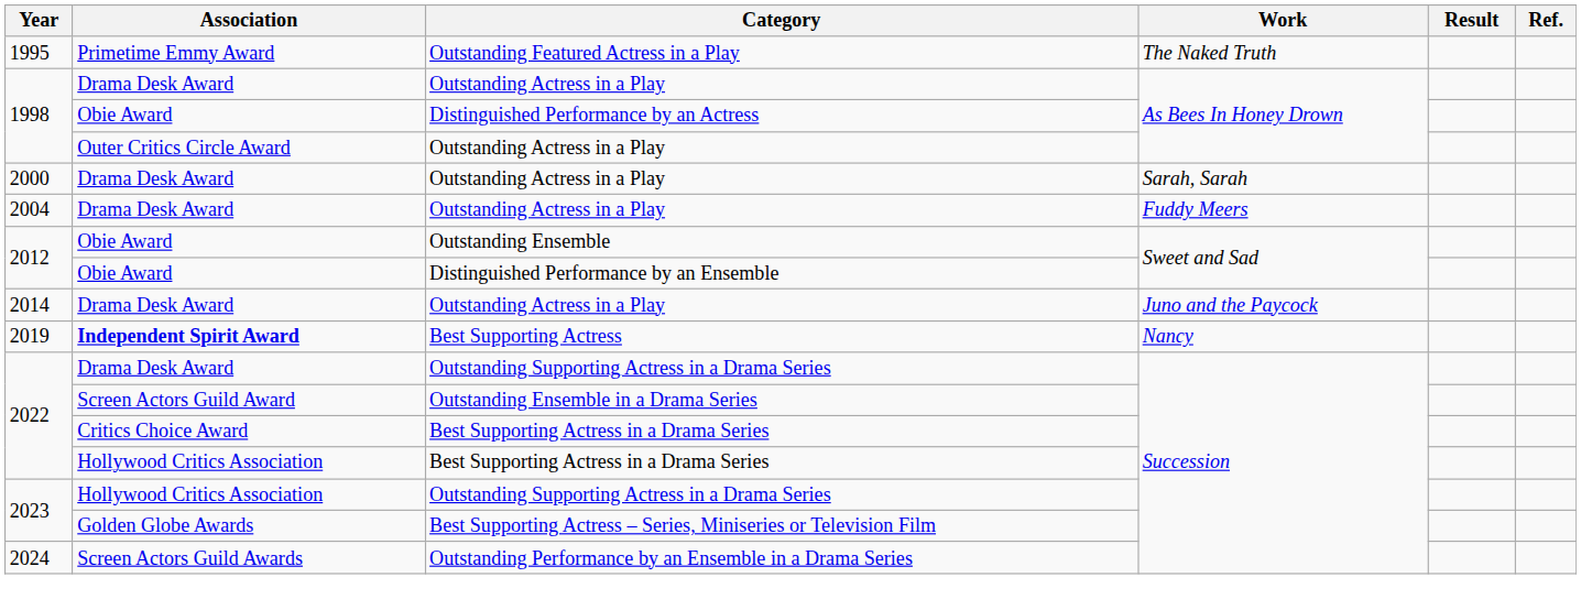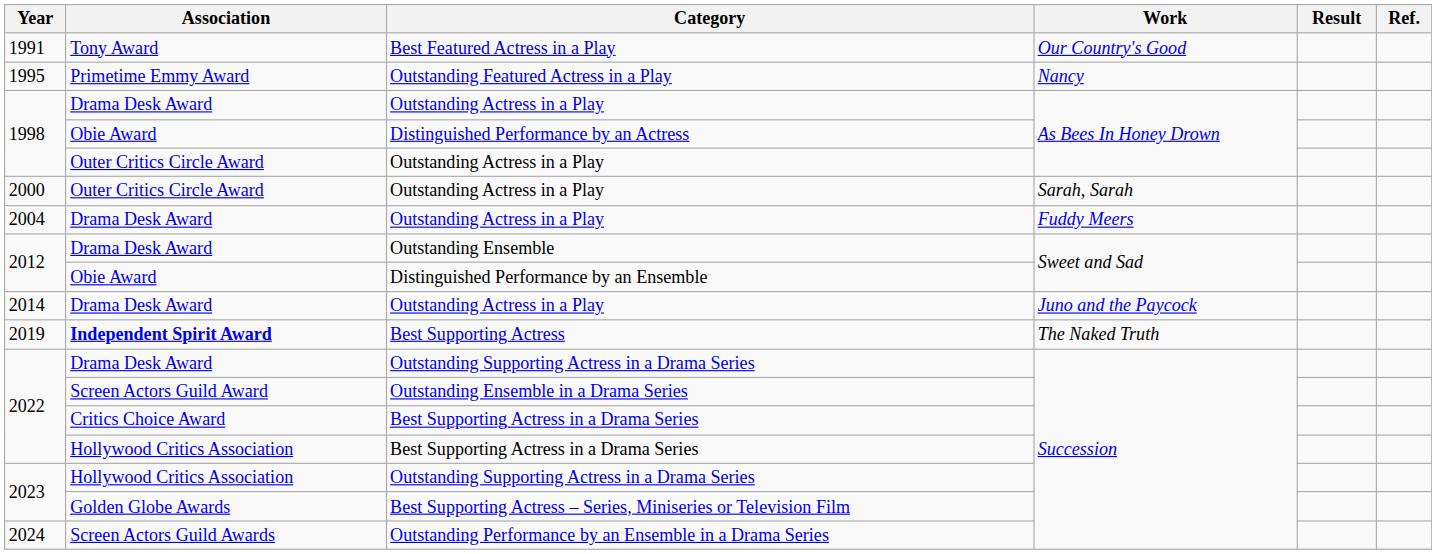+ row: 1991 | Tony Award | Best Featured Actress in a Play | Our Country's Good
Outstanding Featured Actress in a Play | Work: The Naked Truth -> Nancy
2000 / Outstanding Actress in a Play | Association: Drama Desk Award -> Outer Critics Circle Award
Outstanding Ensemble | Association: Obie Award -> Drama Desk Award
Best Supporting Actress | Work: Nancy -> The Naked Truth
